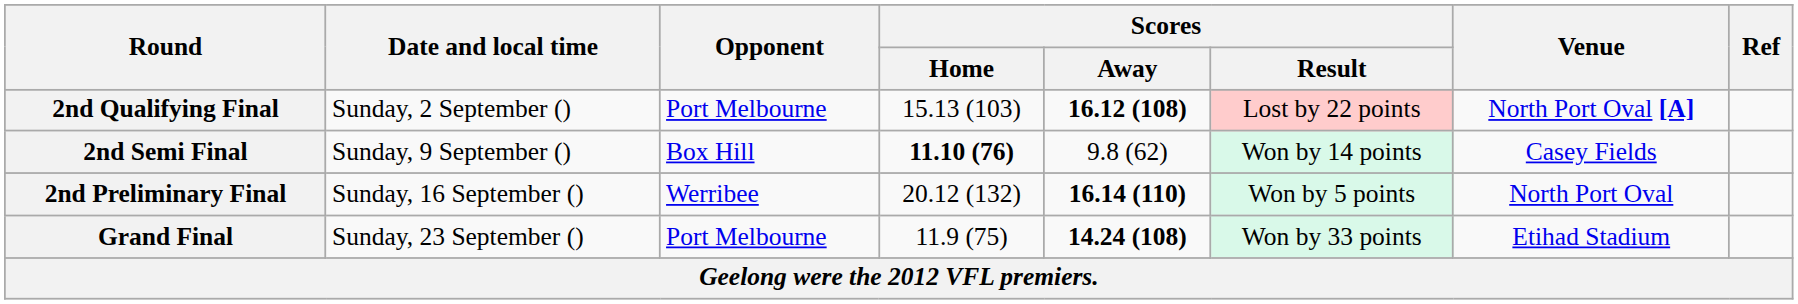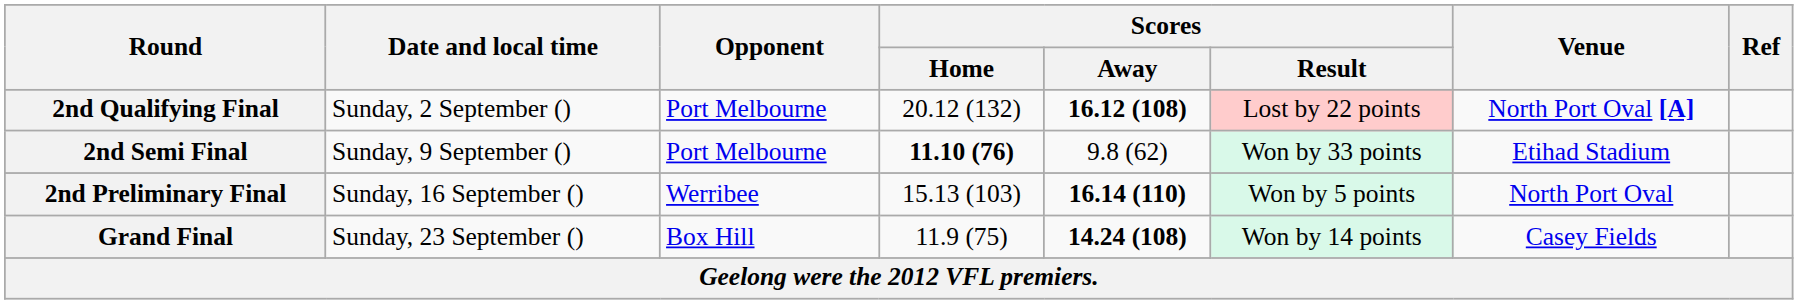2nd Qualifying Final | Scores / Home: 15.13 (103) -> 20.12 (132)
2nd Semi Final | Opponent: Box Hill -> Port Melbourne
2nd Semi Final | Scores / Result: Won by 14 points -> Won by 33 points
2nd Semi Final | Venue: Casey Fields -> Etihad Stadium
2nd Preliminary Final | Scores / Home: 20.12 (132) -> 15.13 (103)
Grand Final | Opponent: Port Melbourne -> Box Hill
Grand Final | Scores / Result: Won by 33 points -> Won by 14 points
Grand Final | Venue: Etihad Stadium -> Casey Fields
